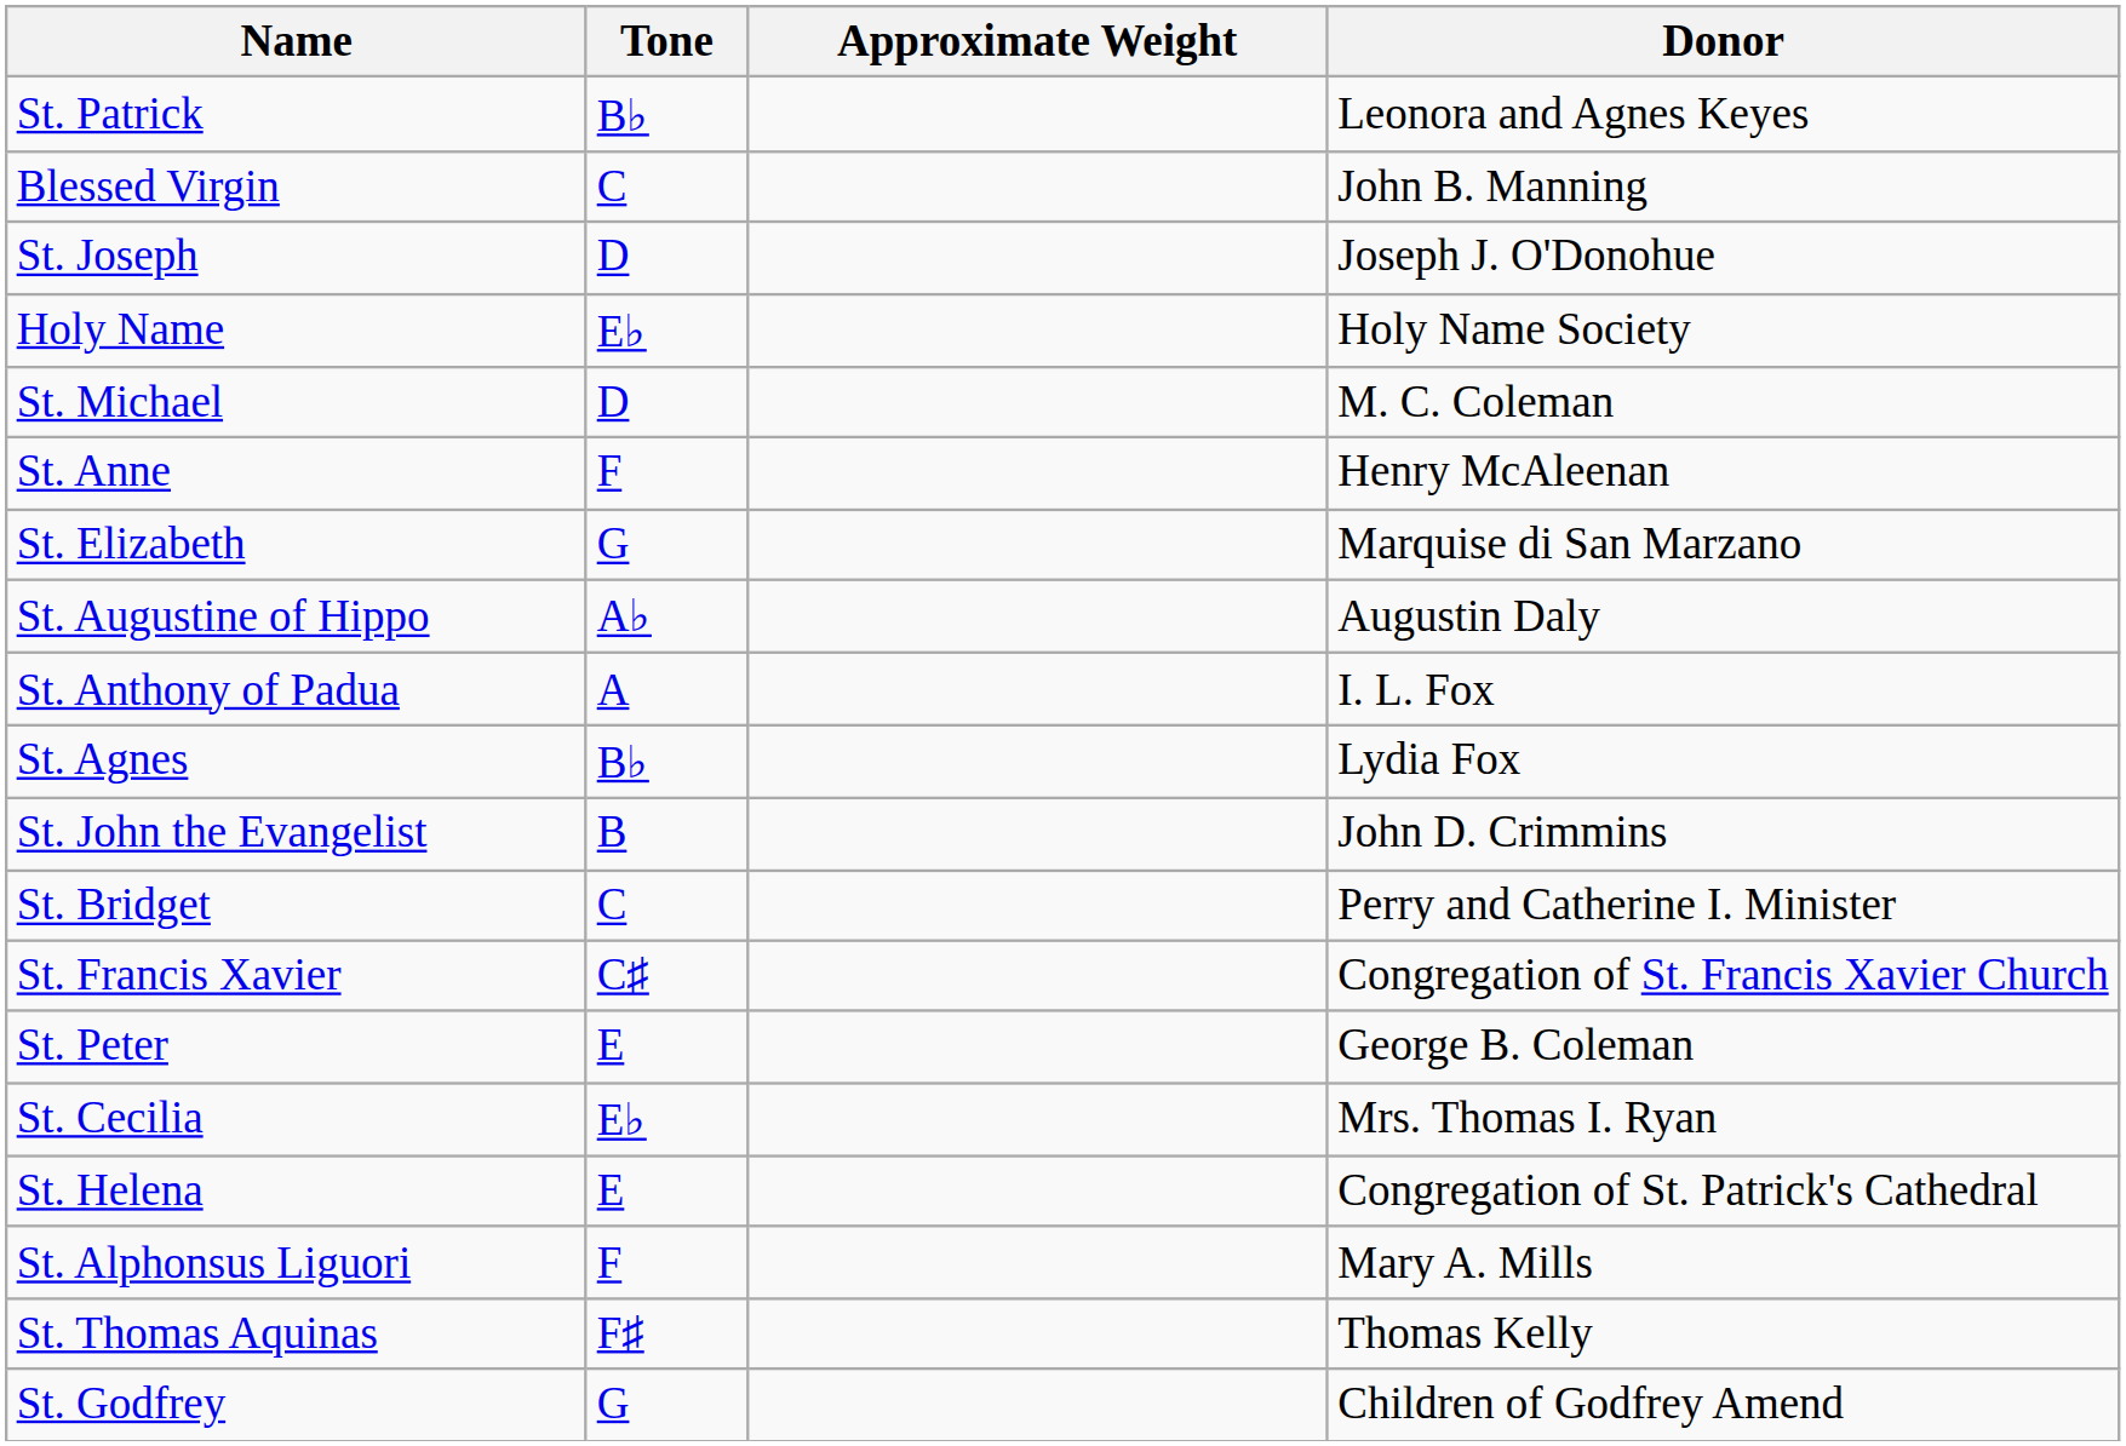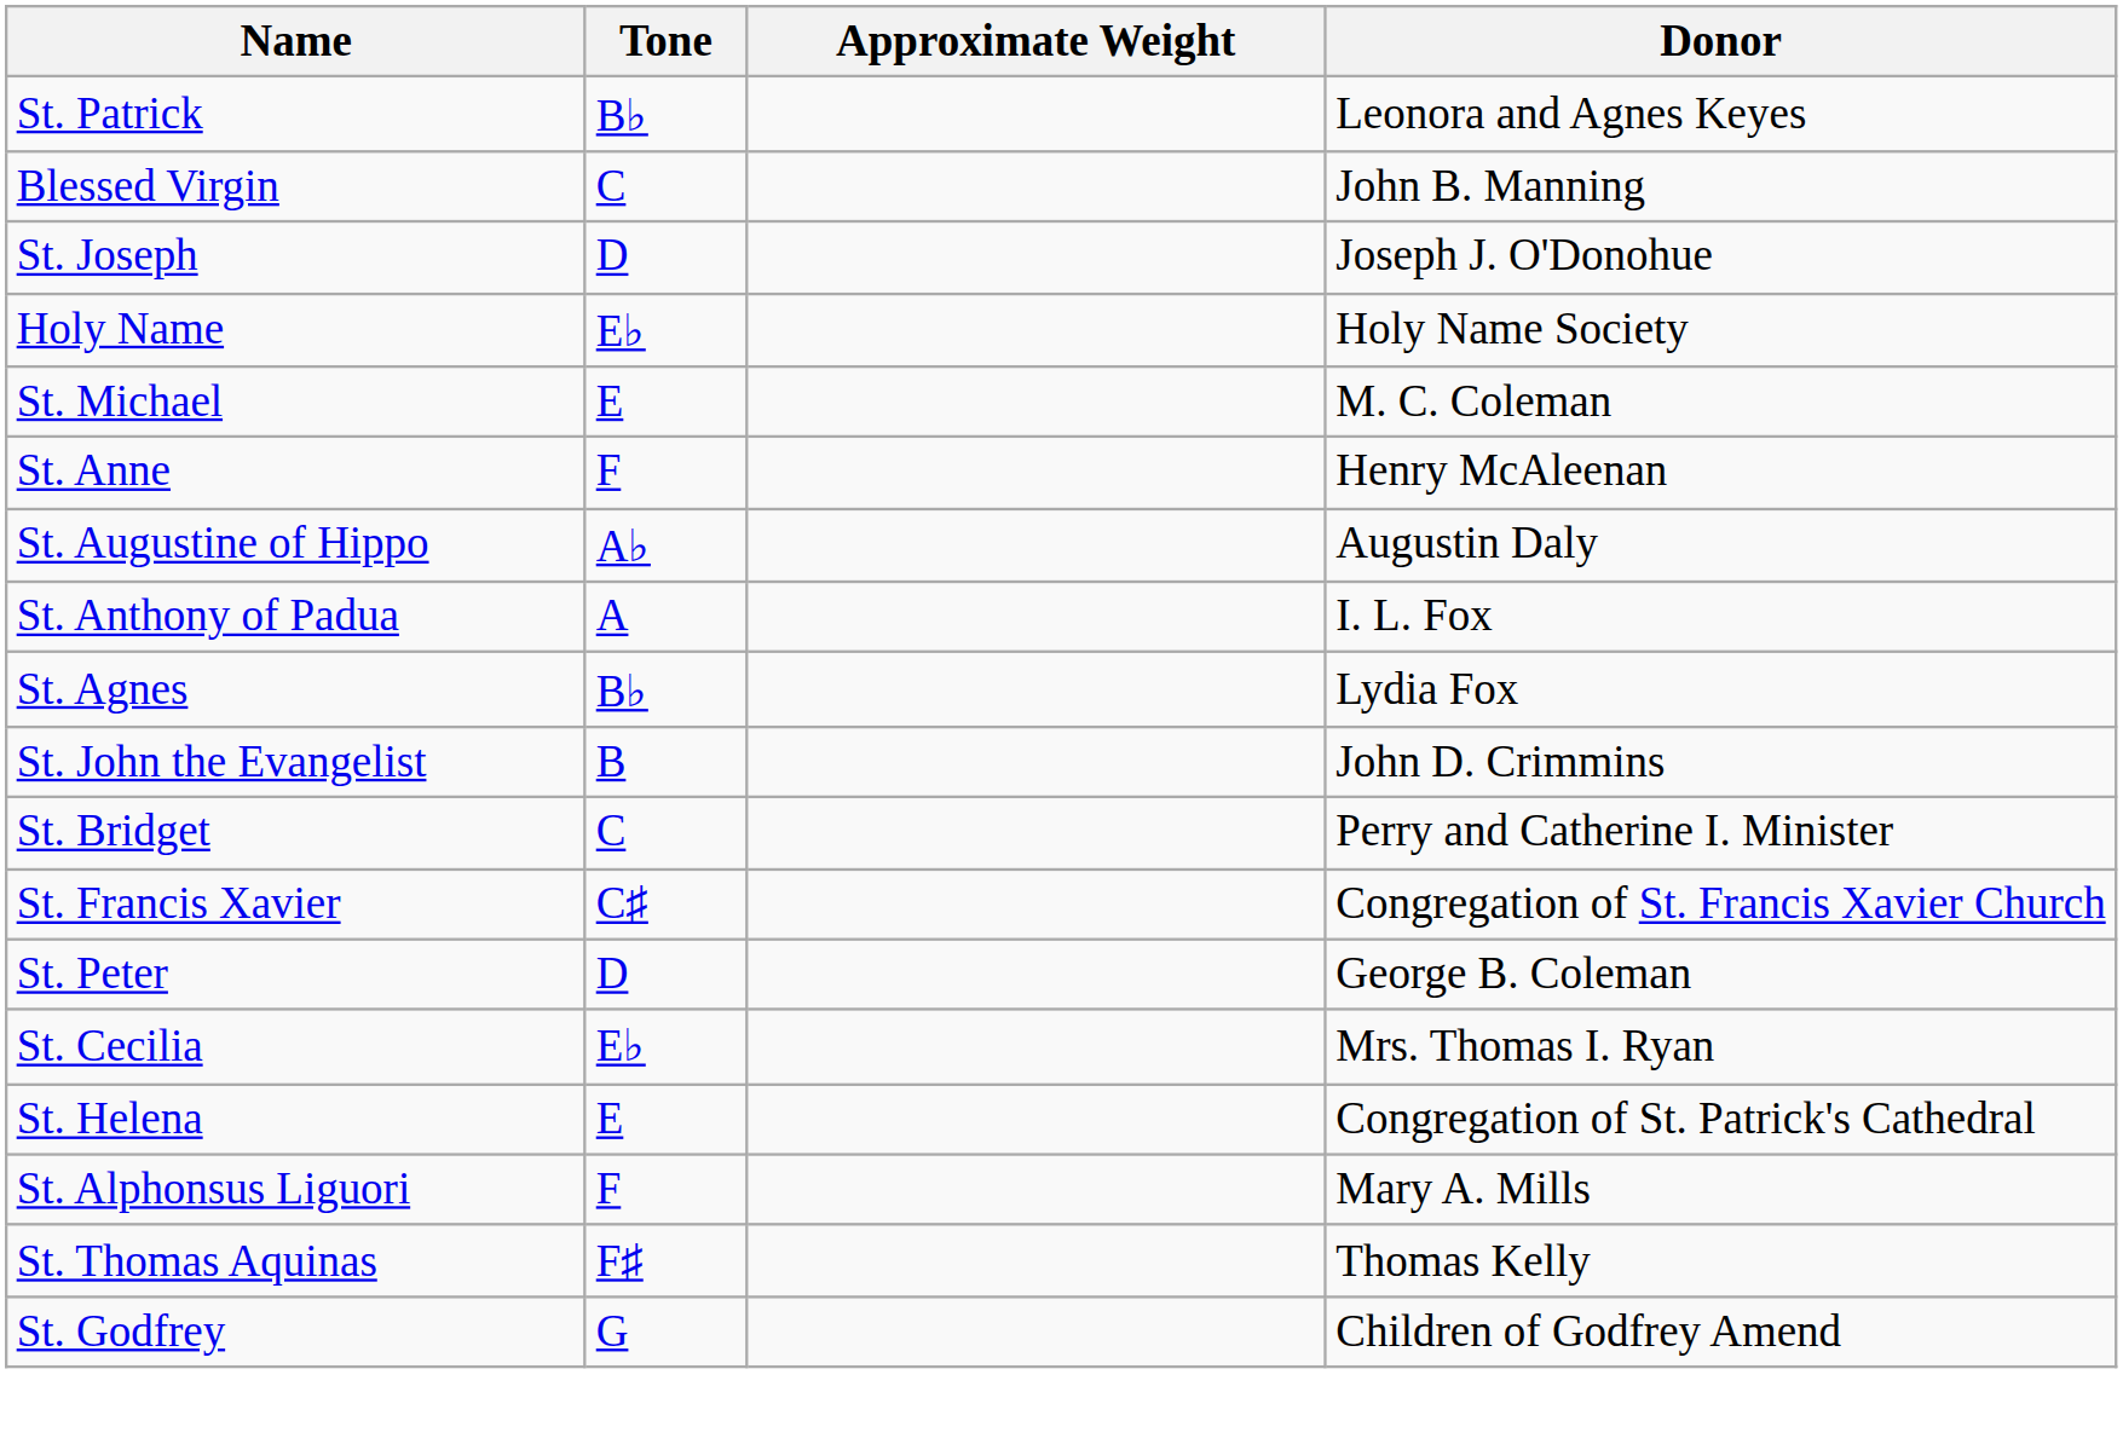St. Michael | Tone: D -> E
- row: St. Elizabeth | G | Marquise di San Marzano
St. Peter | Tone: E -> D
